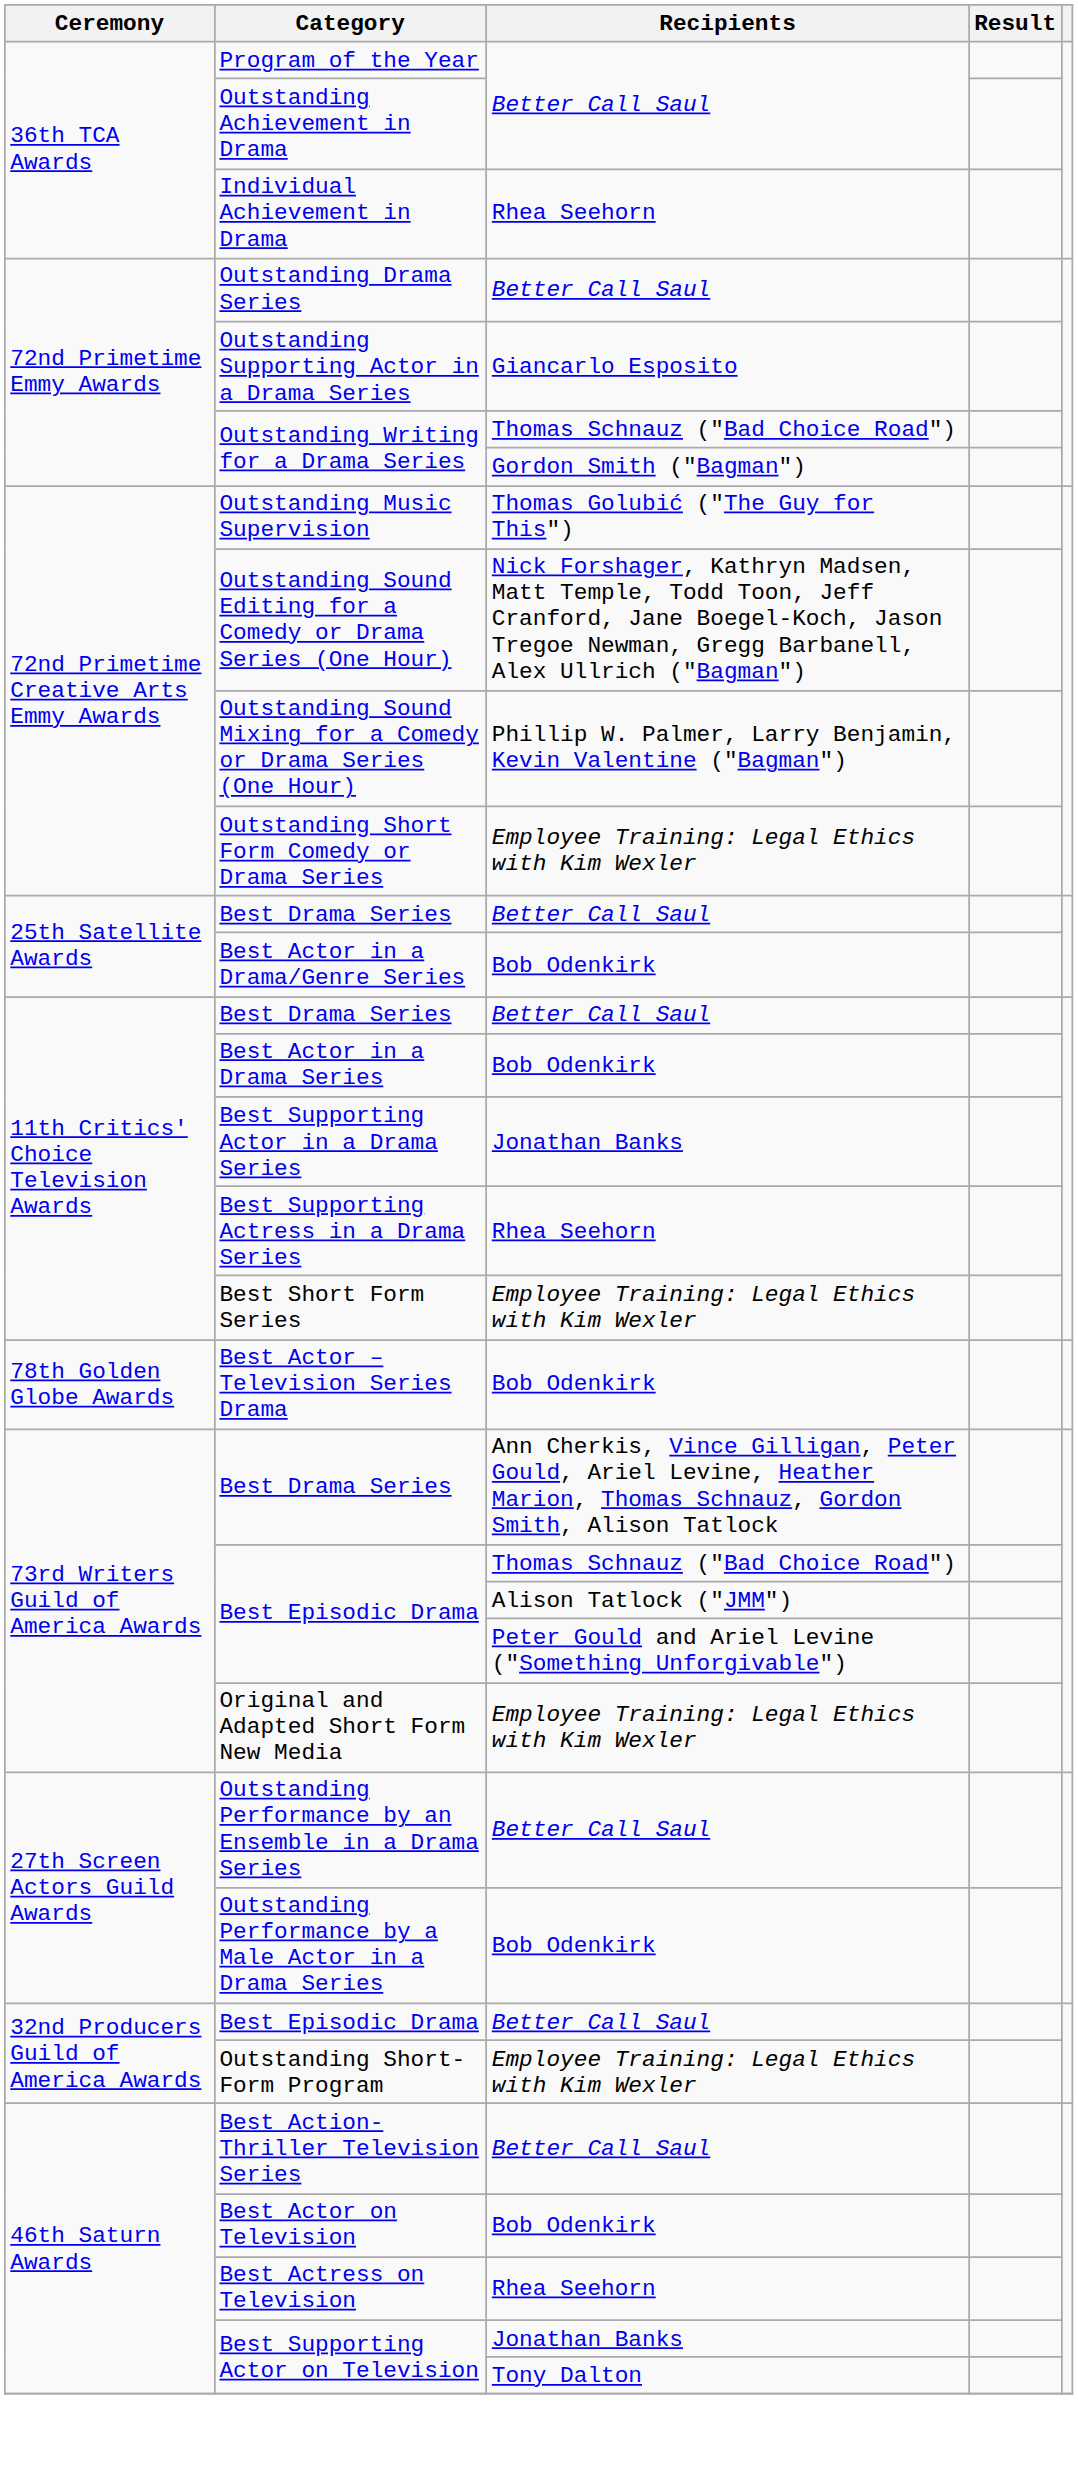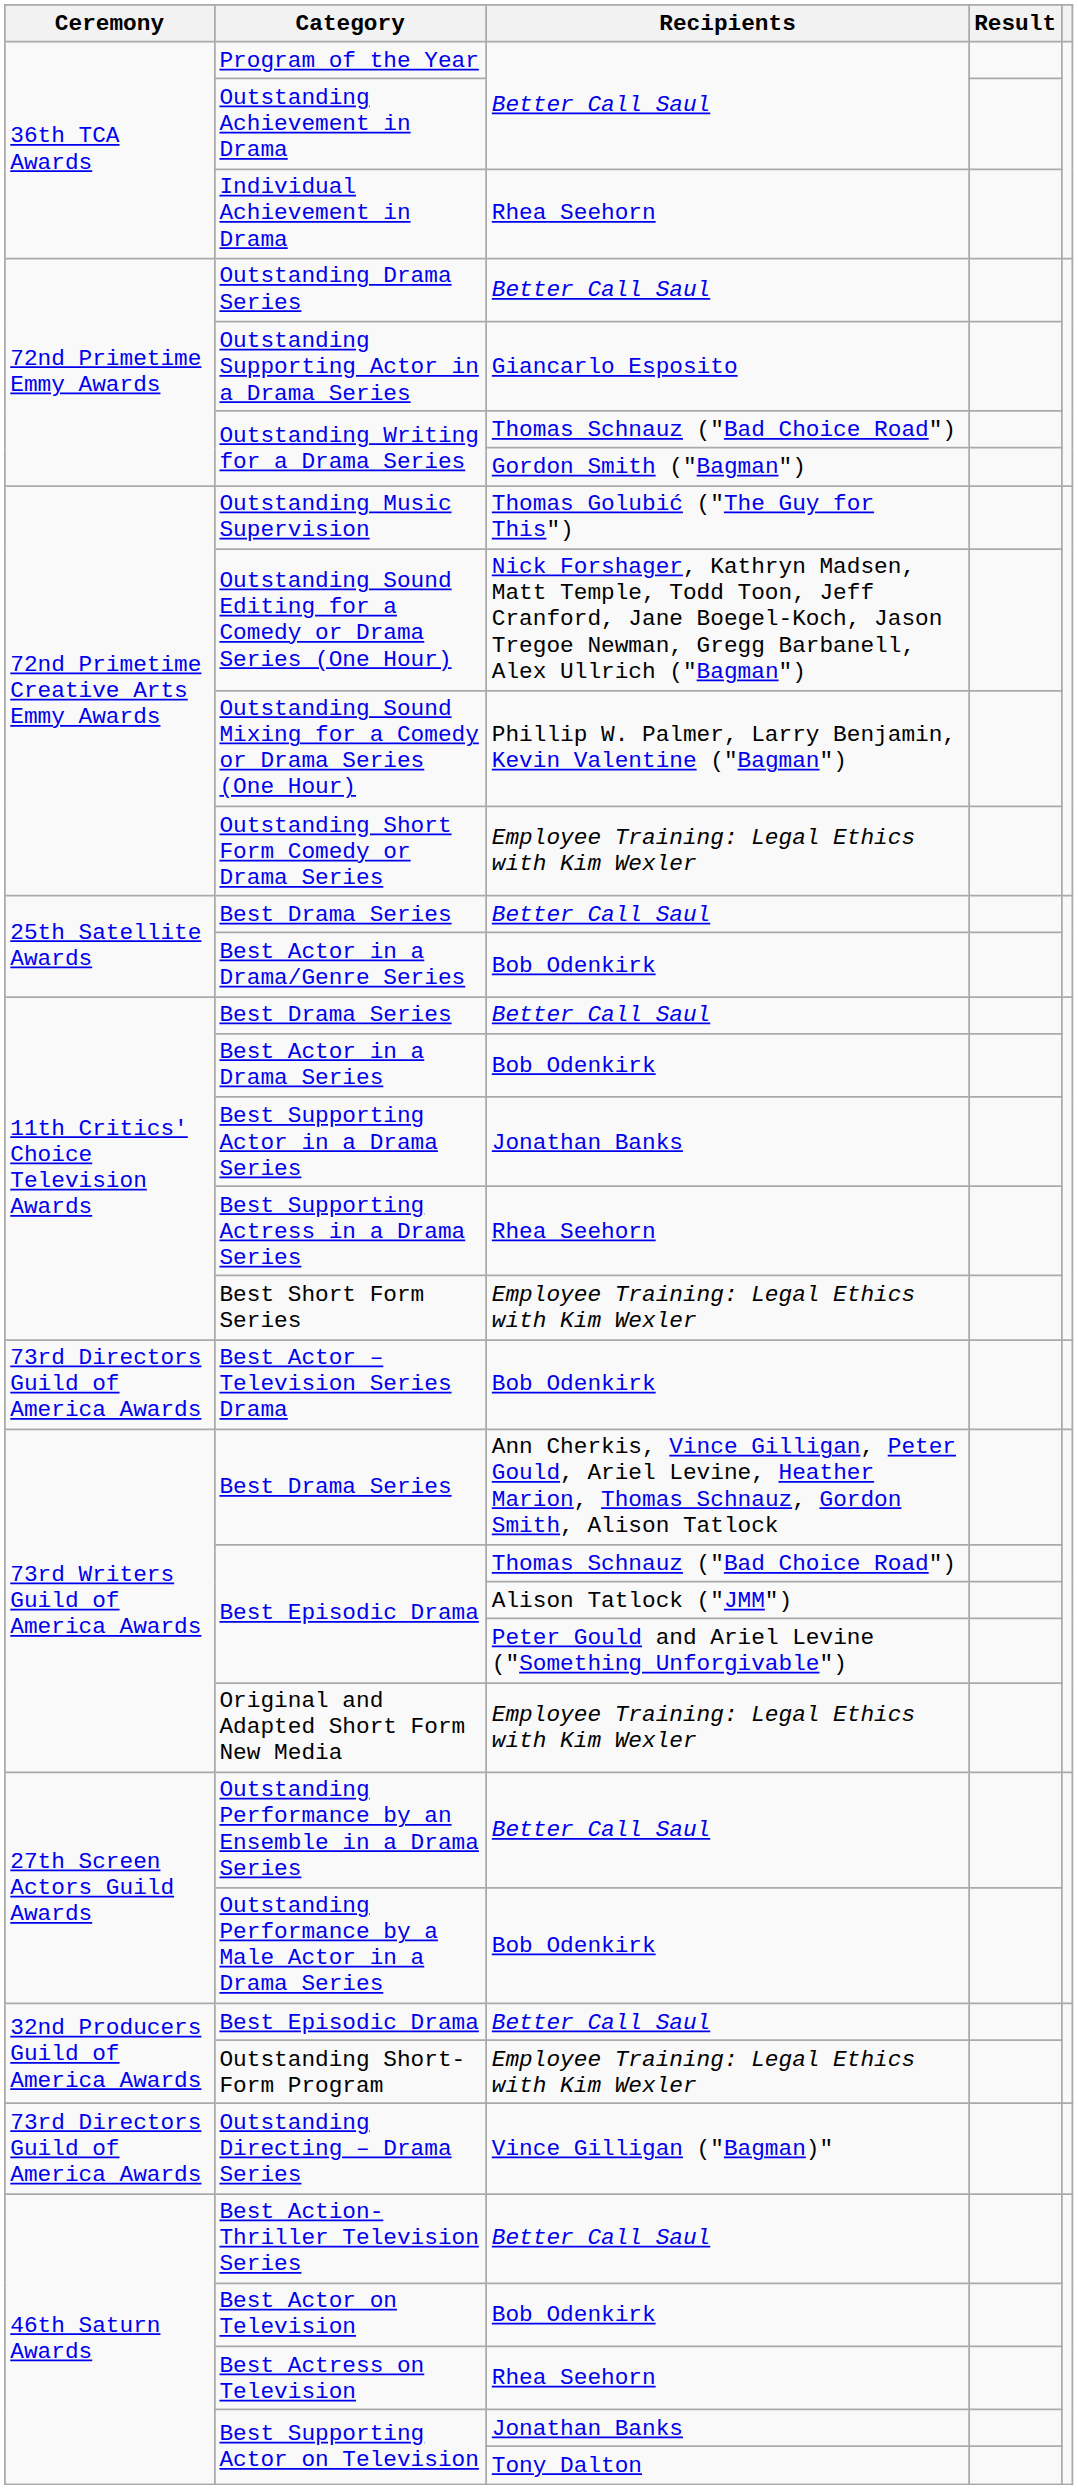Best Actor – Television Series Drama | Ceremony: 78th Golden Globe Awards -> 73rd Directors Guild of America Awards
+ row: 73rd Directors Guild of America Awards | Outstanding Directing – Drama Series | Vince Gilligan ("Bagman)"
